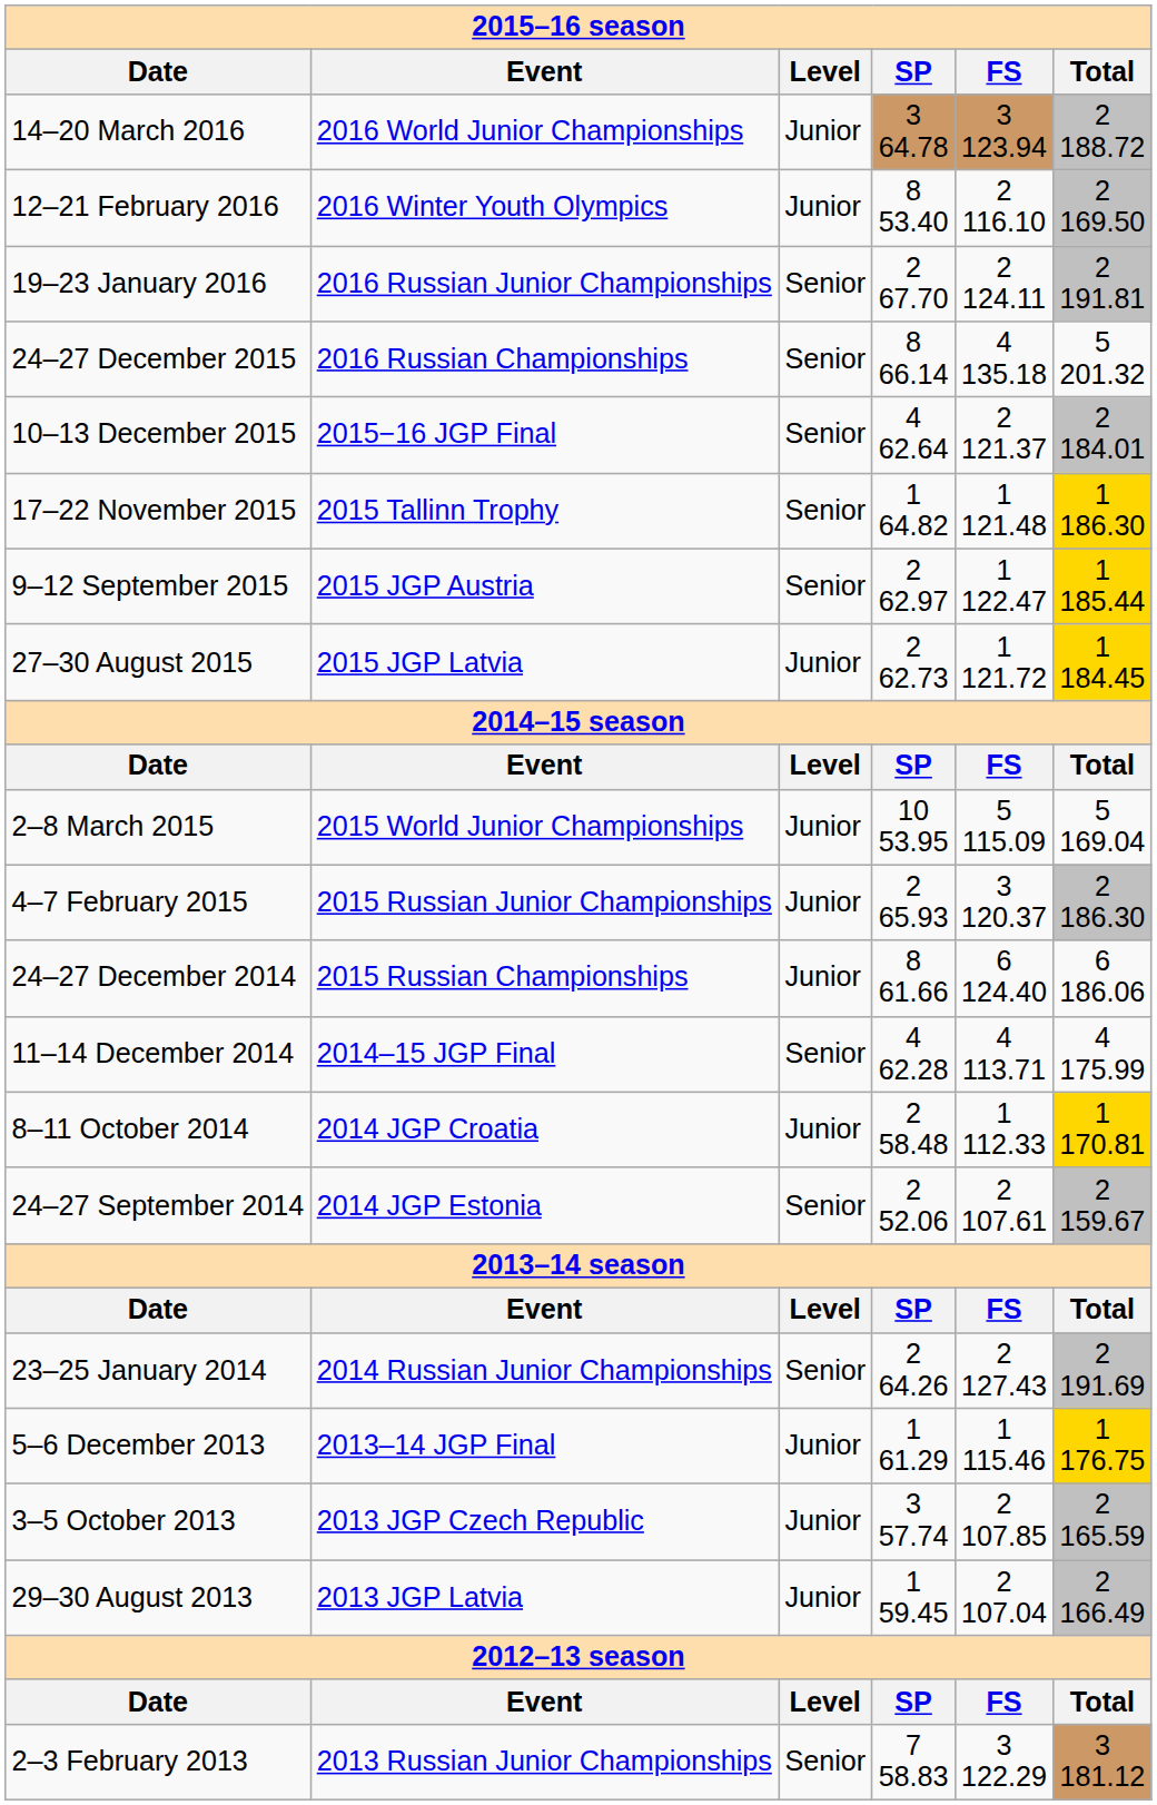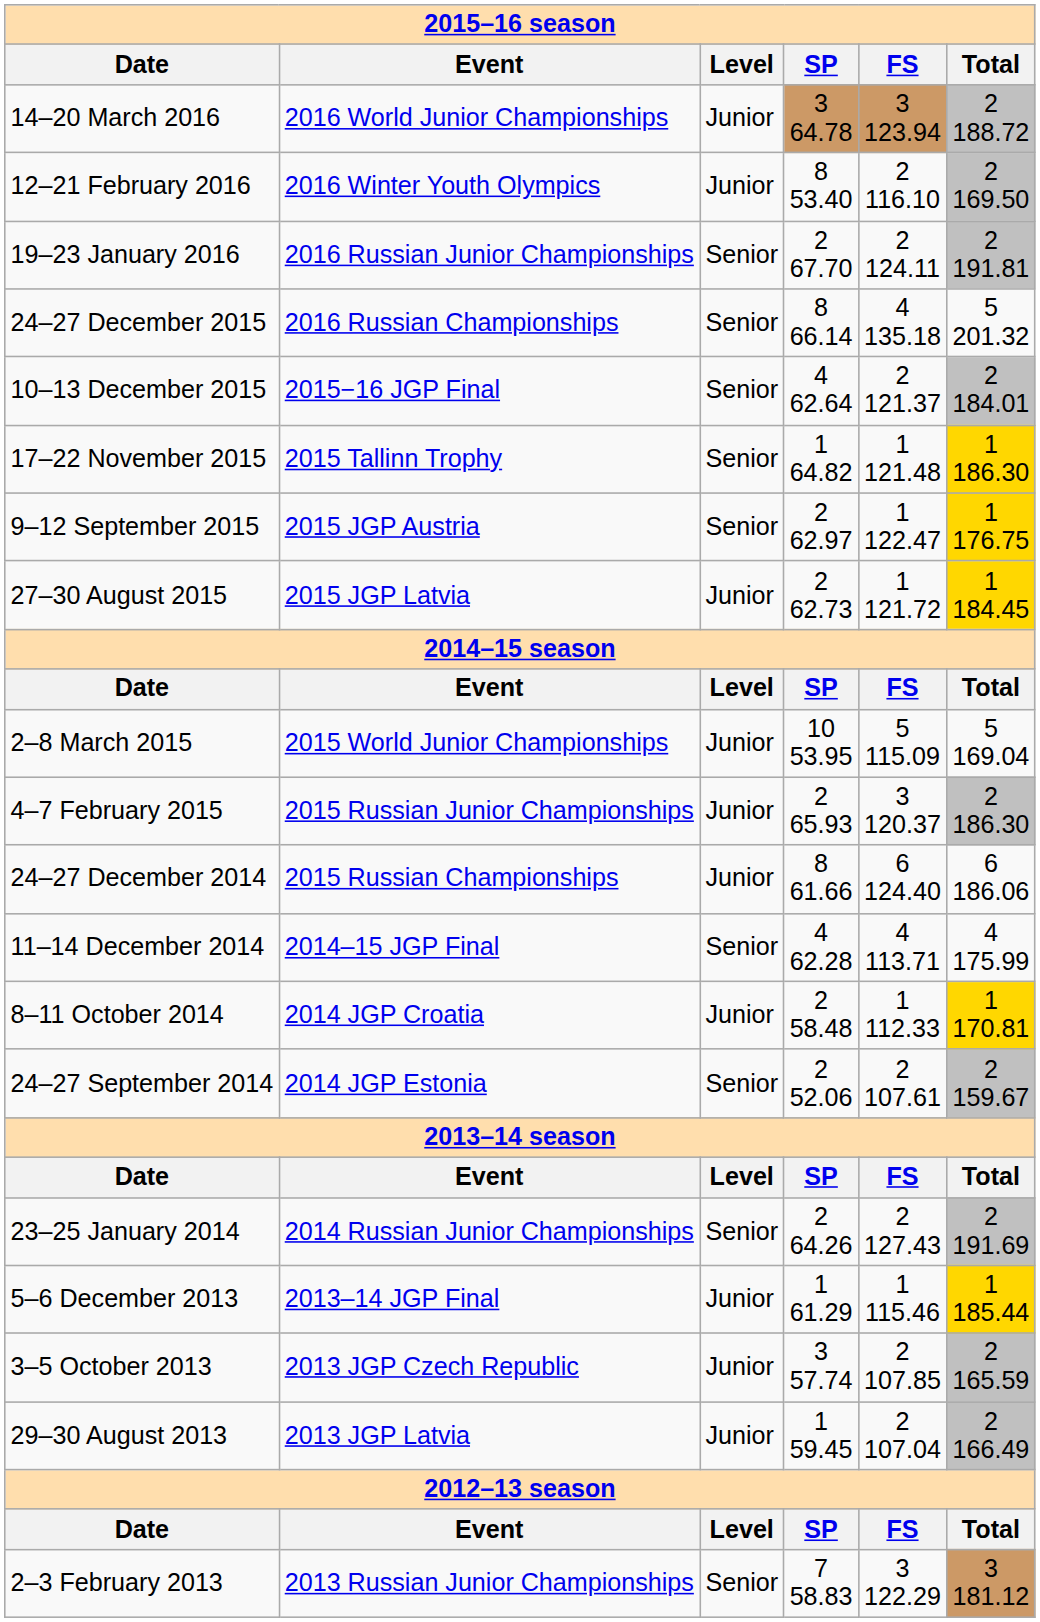9–12 September 2015 | Total: 1 185.44 -> 1 176.75
5–6 December 2013 | Total: 1 176.75 -> 1 185.44
